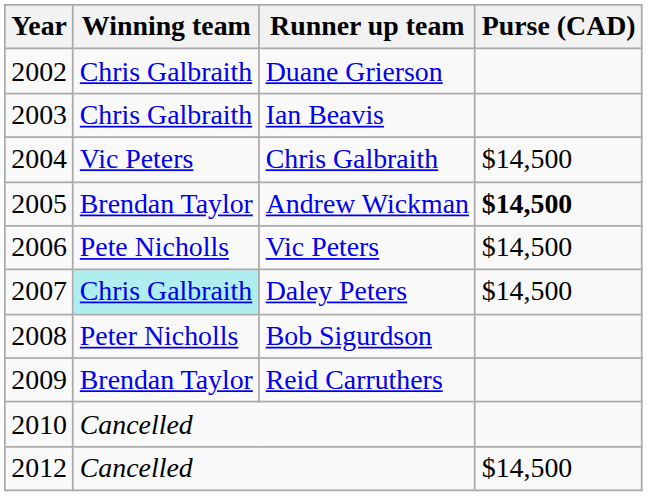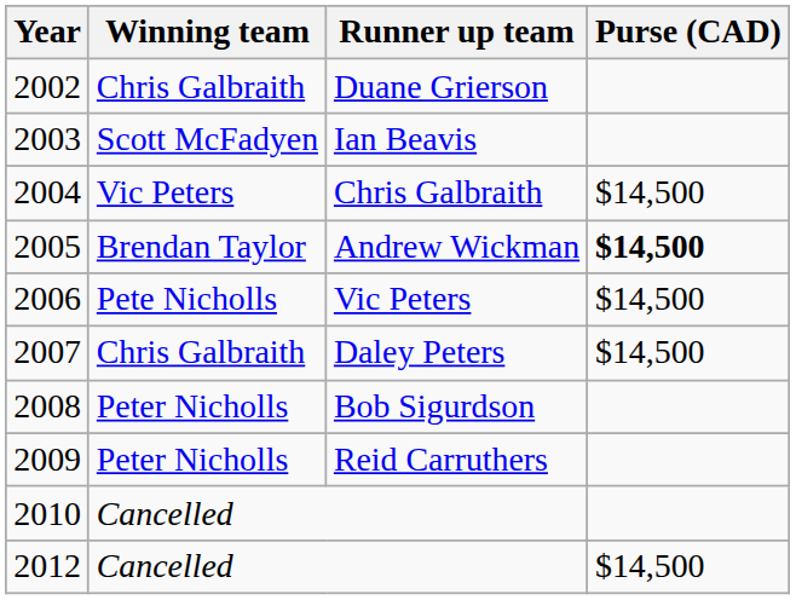Ian Beavis | Winning team: Chris Galbraith -> Scott McFadyen
Daley Peters | Winning team: paleturquoise background -> no background
Reid Carruthers | Winning team: Brendan Taylor -> Peter Nicholls
